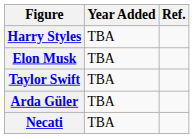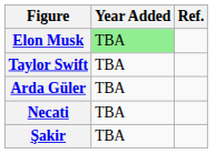- row: Harry Styles | TBA
Elon Musk | Year Added: no background -> lightgreen background
+ row: Şakir | TBA
